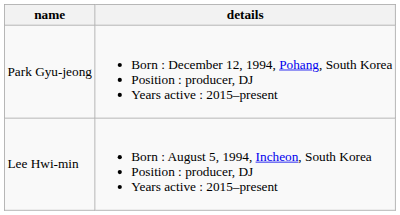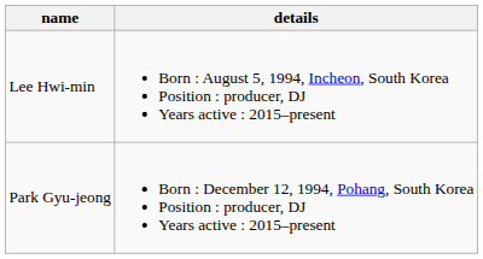rows swapped: Lee Hwi-min <-> Park Gyu-jeong
